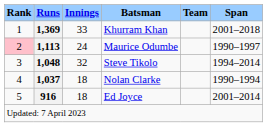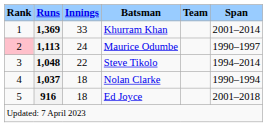Khurram Khan | Span: 2001–2018 -> 2001–2014
Steve Tikolo | Innings: 32 -> 22
Ed Joyce | Span: 2001–2014 -> 2001–2018
